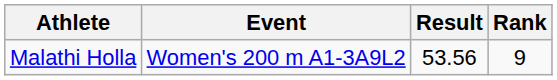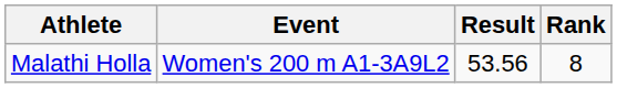Malathi Holla | Rank: 9 -> 8
